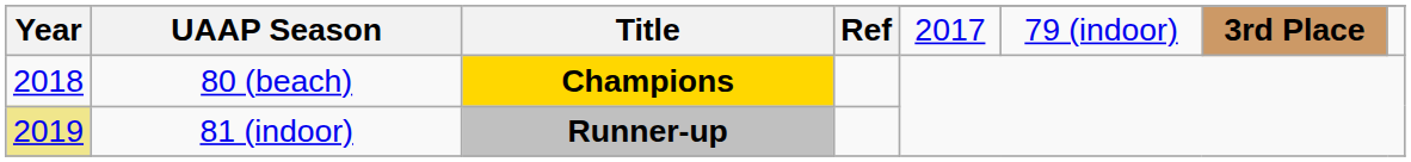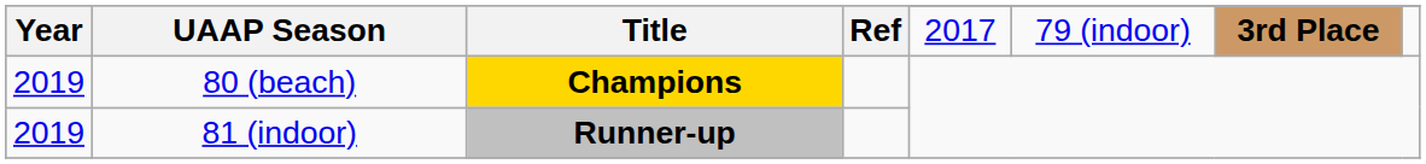80 (beach) | Year: 2018 -> 2019
81 (indoor) | Year: khaki background -> no background
